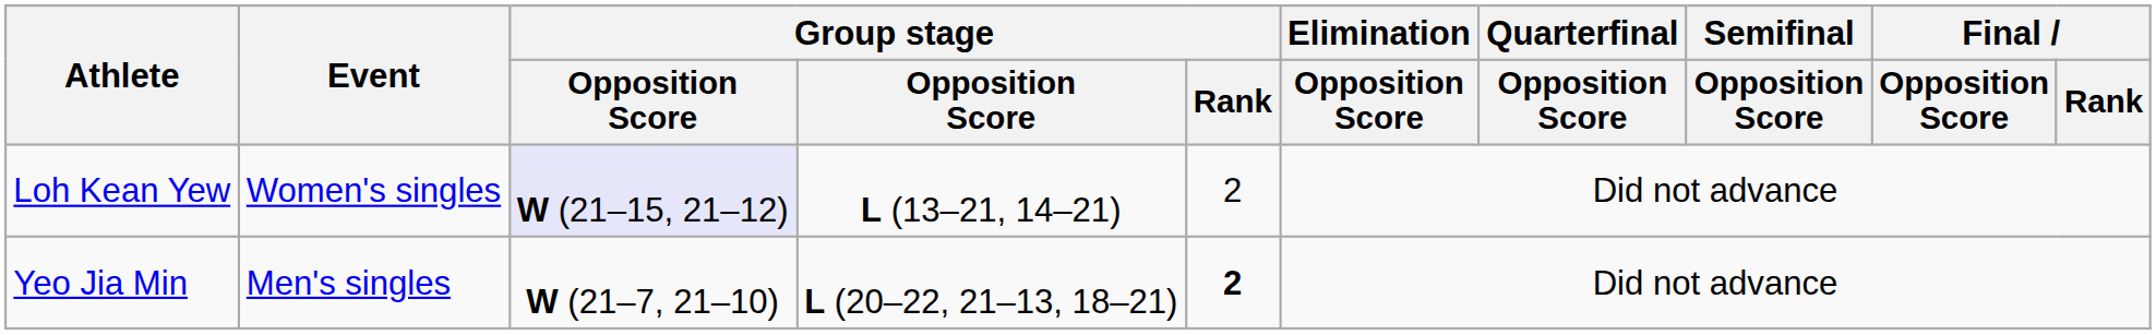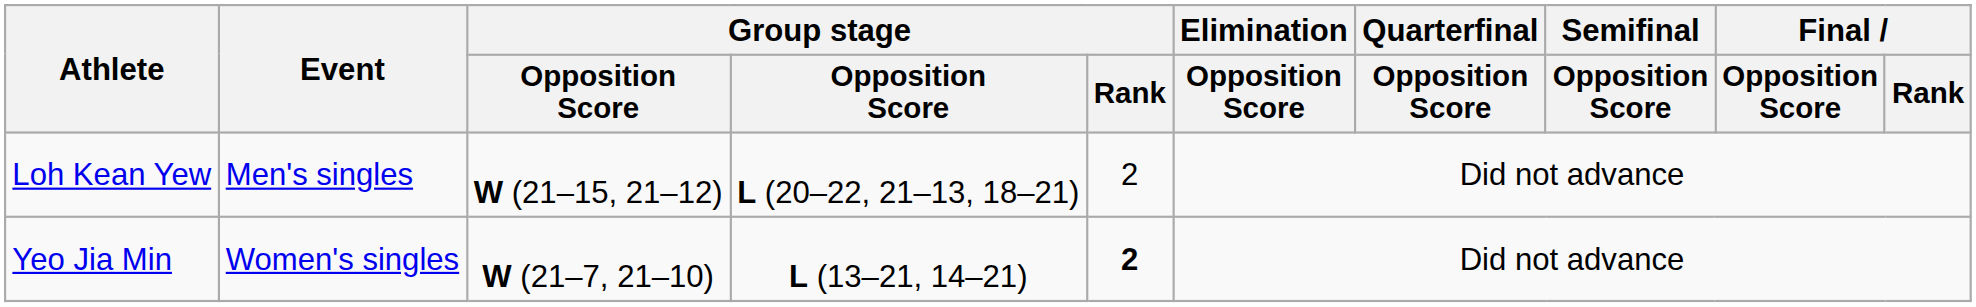Loh Kean Yew | Event: Women's singles -> Men's singles
Loh Kean Yew | column 3: lavender background -> no background
Loh Kean Yew | column 4: L (13–21, 14–21) -> L (20–22, 21–13, 18–21)
Yeo Jia Min | Event: Men's singles -> Women's singles
Yeo Jia Min | column 4: L (20–22, 21–13, 18–21) -> L (13–21, 14–21)
